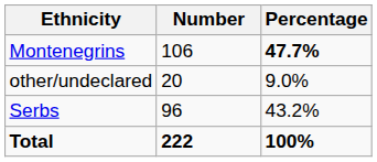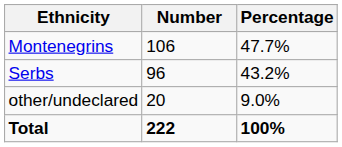Montenegrins | Percentage: bold -> normal
rows swapped: Serbs <-> other/undeclared
